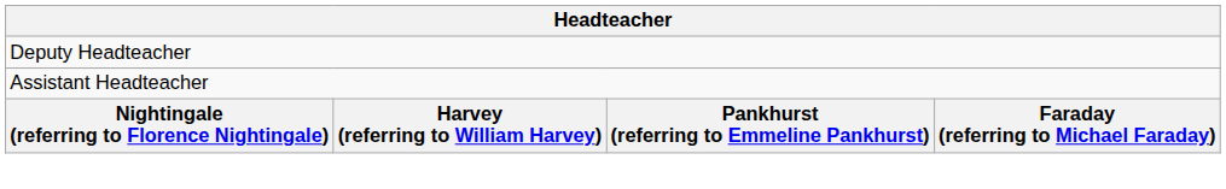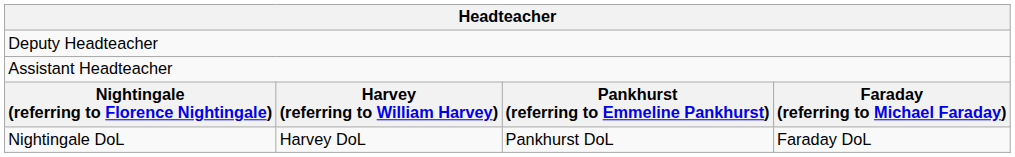+ row: Nightingale DoL | Harvey DoL | Pankhurst DoL | Faraday DoL
